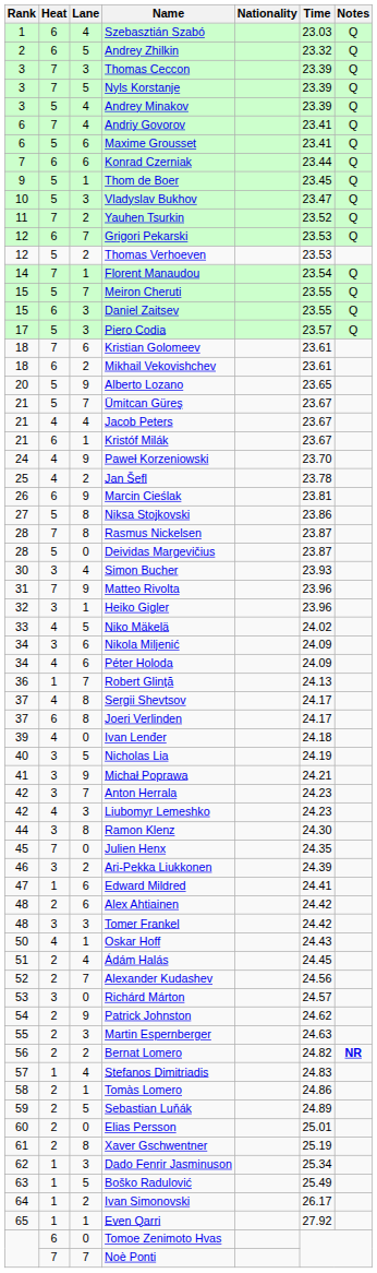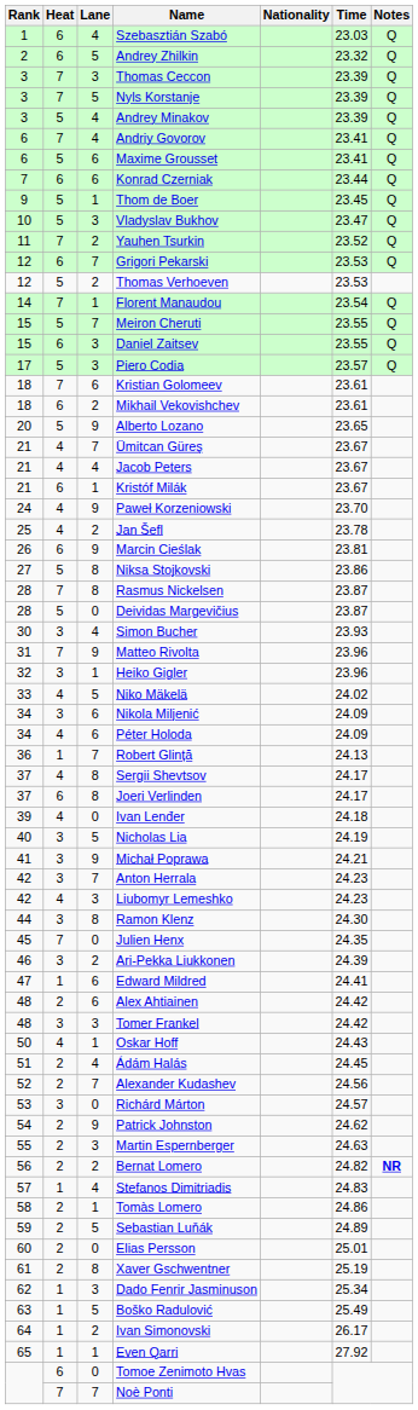Ümitcan Güreş | Heat: 5 -> 4
